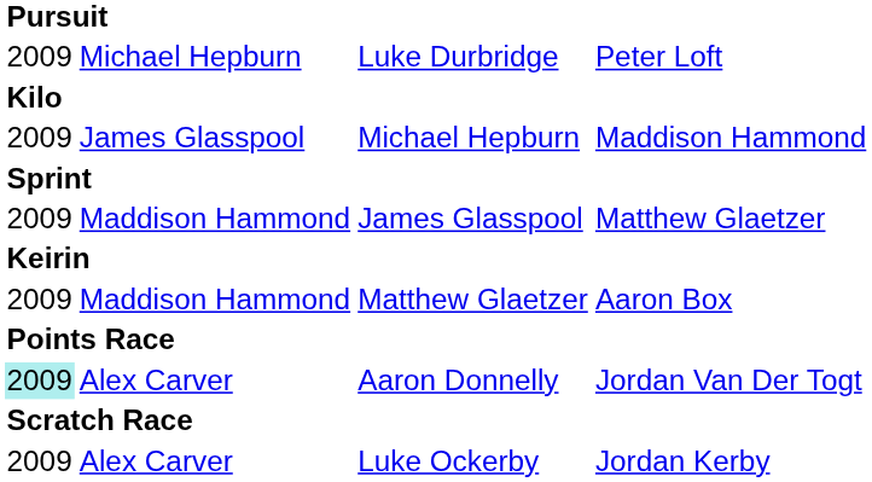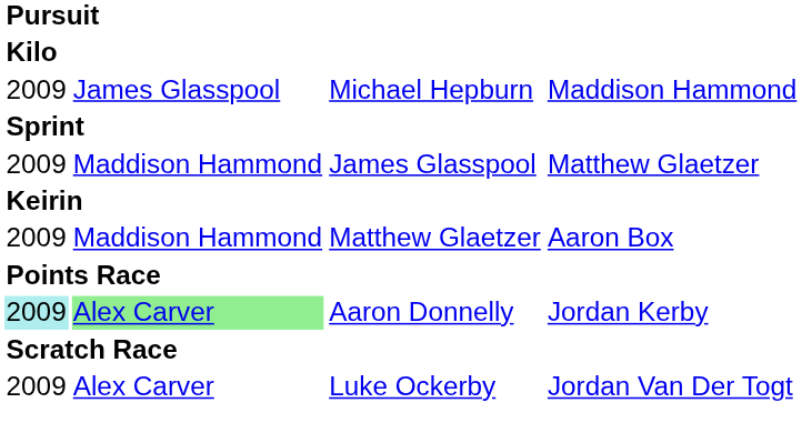- row: 2009 | Michael Hepburn | Luke Durbridge | Peter Loft
Aaron Donnelly | column 2: no background -> lightgreen background
Aaron Donnelly | column 4: Jordan Van Der Togt -> Jordan Kerby
Luke Ockerby | column 4: Jordan Kerby -> Jordan Van Der Togt
